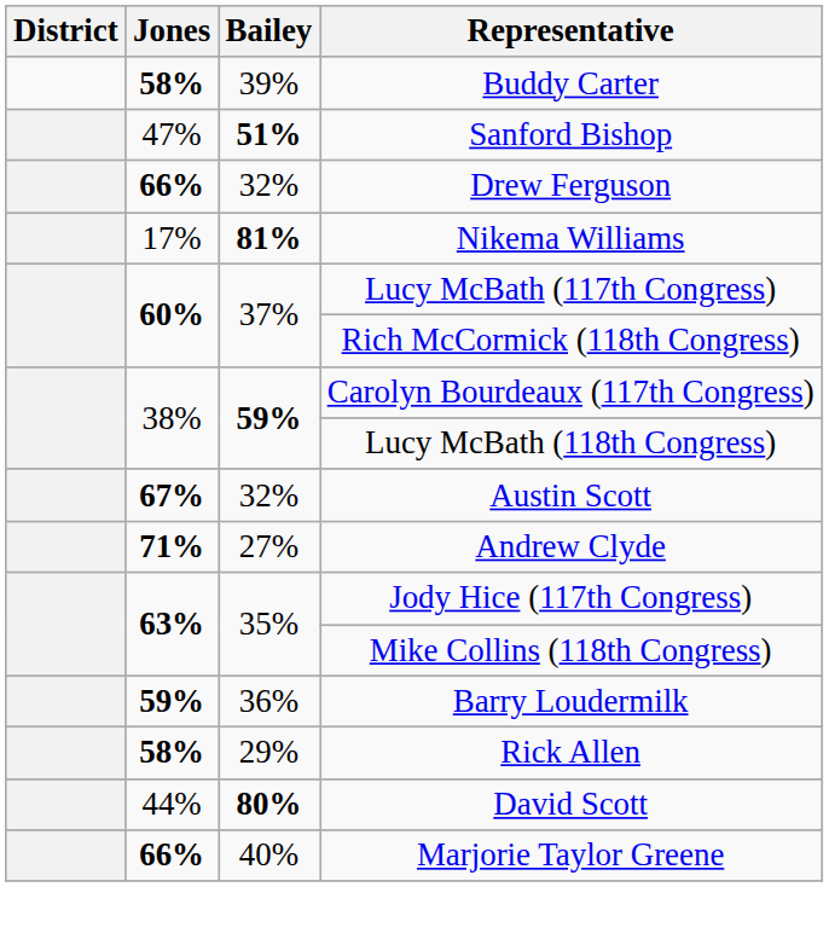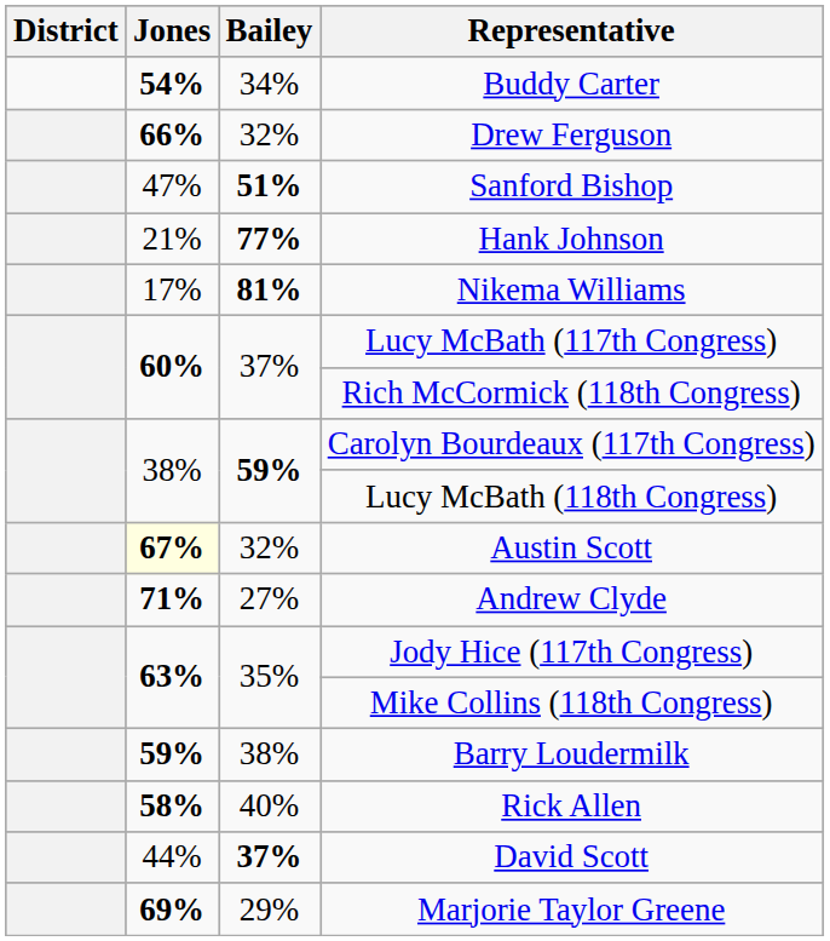Buddy Carter | Jones: 58% -> 54%
Buddy Carter | Bailey: 39% -> 34%
rows swapped: Sanford Bishop <-> Drew Ferguson
+ row: 21% | 77% | Hank Johnson
Austin Scott | Jones: no background -> lightyellow background
Barry Loudermilk | Bailey: 36% -> 38%
Rick Allen | Bailey: 29% -> 40%
David Scott | Bailey: 80% -> 37%
Marjorie Taylor Greene | Jones: 66% -> 69%
Marjorie Taylor Greene | Bailey: 40% -> 29%
